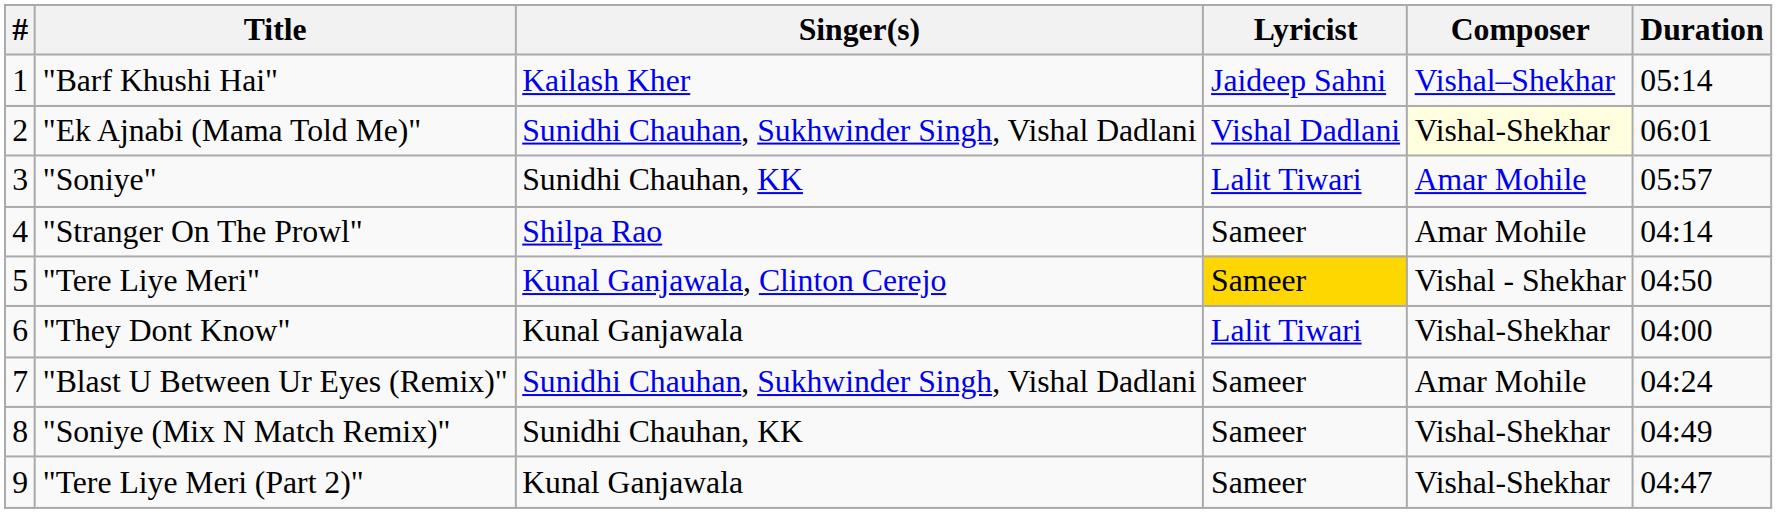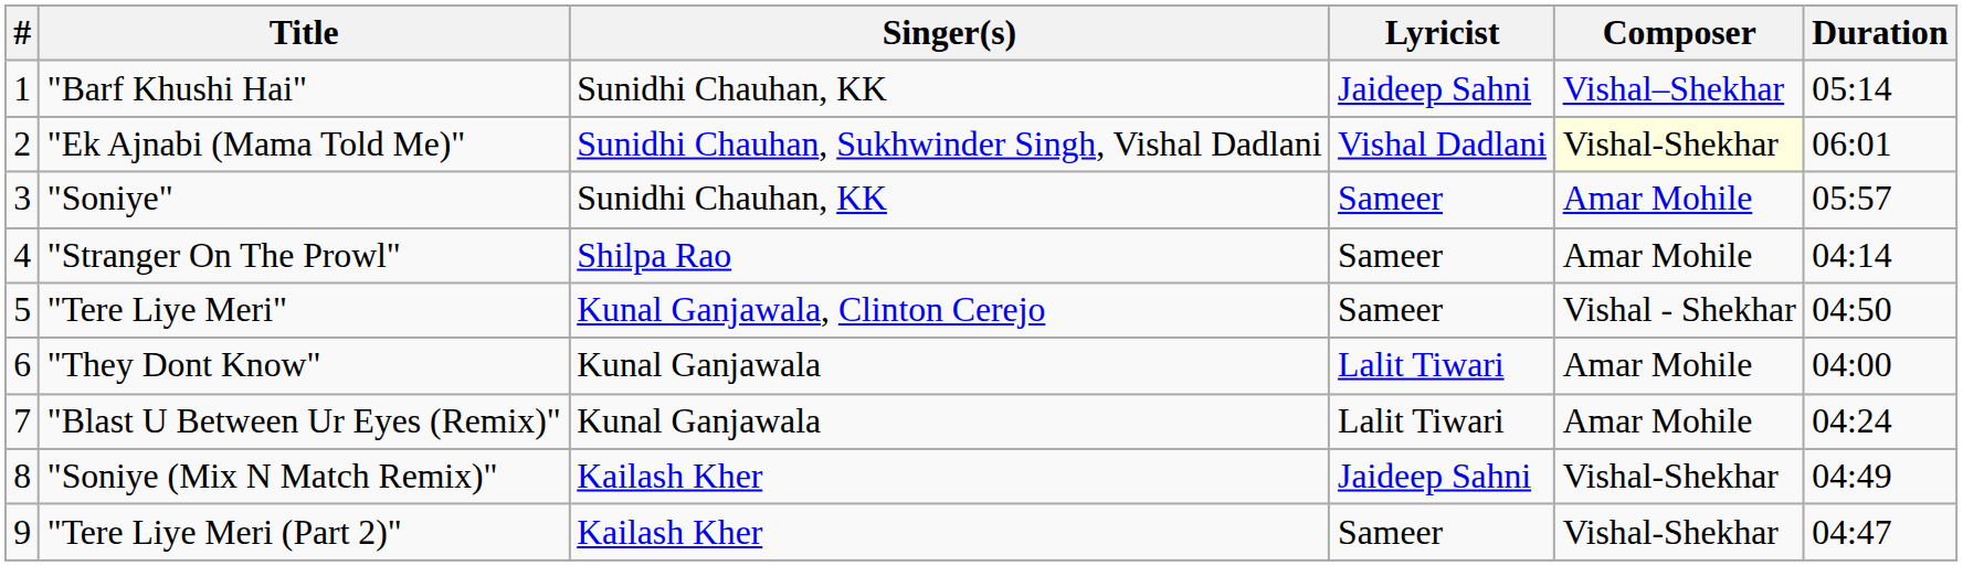"Barf Khushi Hai" | Singer(s): Kailash Kher -> Sunidhi Chauhan, KK
"Soniye" | Lyricist: Lalit Tiwari -> Sameer
"Tere Liye Meri" | Lyricist: gold background -> no background
"They Dont Know" | Composer: Vishal-Shekhar -> Amar Mohile
"Blast U Between Ur Eyes (Remix)" | Singer(s): Sunidhi Chauhan, Sukhwinder Singh, Vishal Dadlani -> Kunal Ganjawala
"Blast U Between Ur Eyes (Remix)" | Lyricist: Sameer -> Lalit Tiwari
"Soniye (Mix N Match Remix)" | Singer(s): Sunidhi Chauhan, KK -> Kailash Kher
"Soniye (Mix N Match Remix)" | Lyricist: Sameer -> Jaideep Sahni
"Tere Liye Meri (Part 2)" | Singer(s): Kunal Ganjawala -> Kailash Kher
